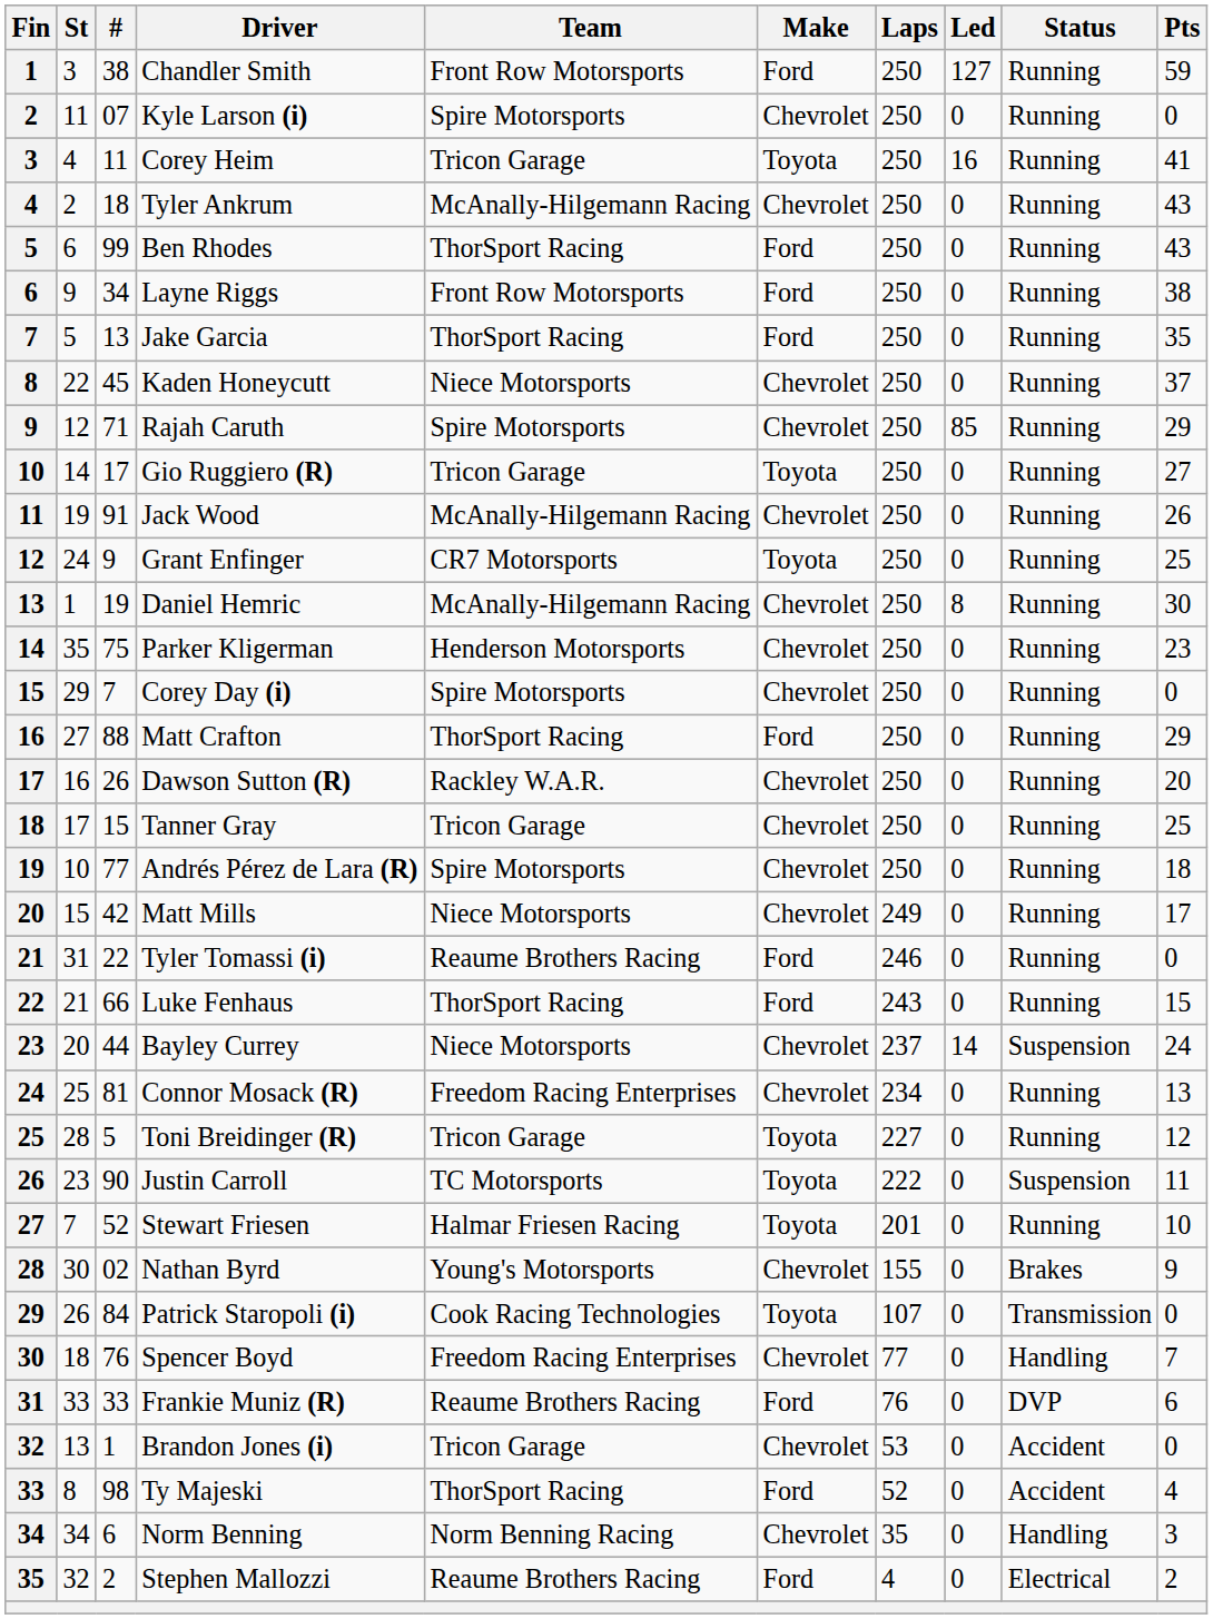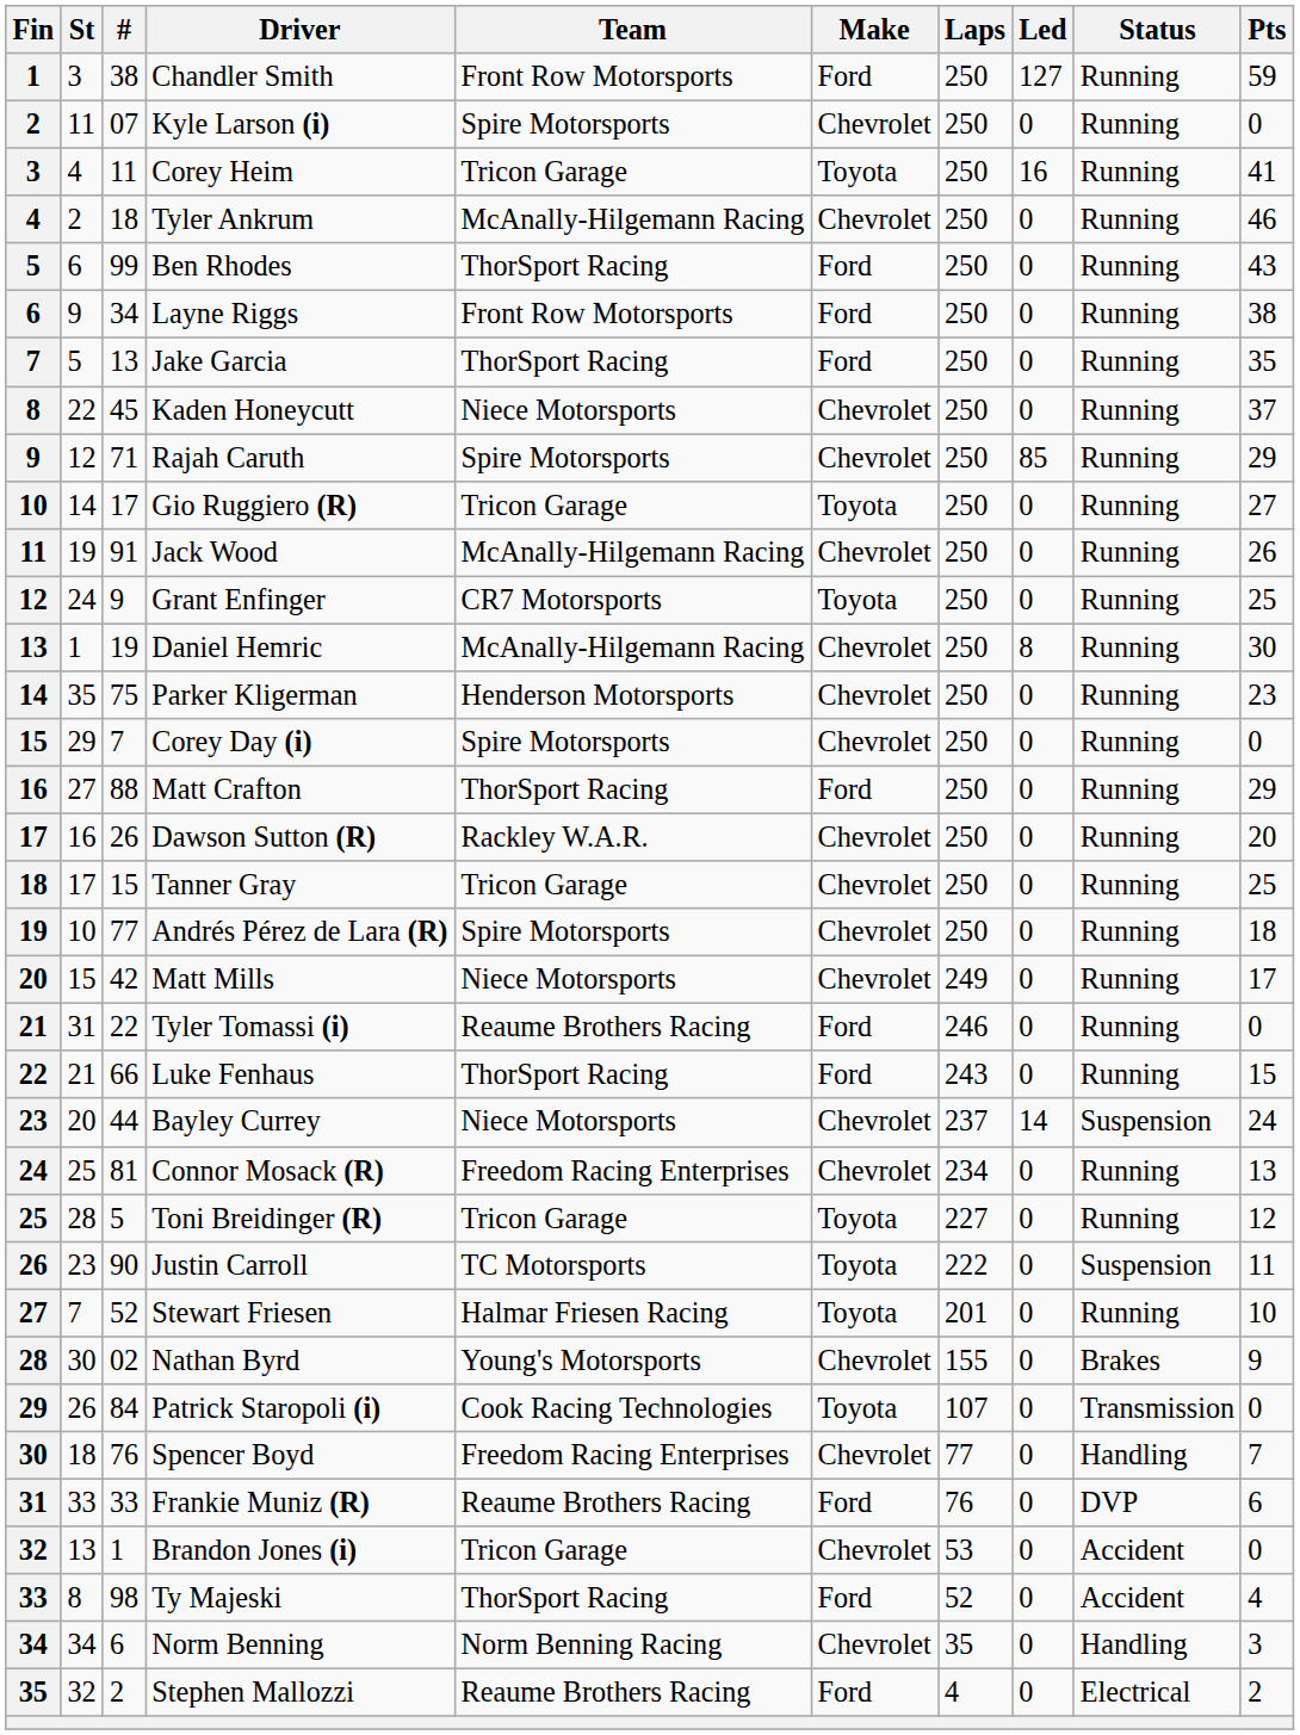Tyler Ankrum | Pts: 43 -> 46
